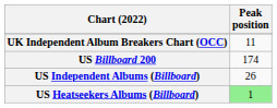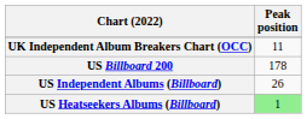US Billboard 200 | Peak position: 174 -> 178
